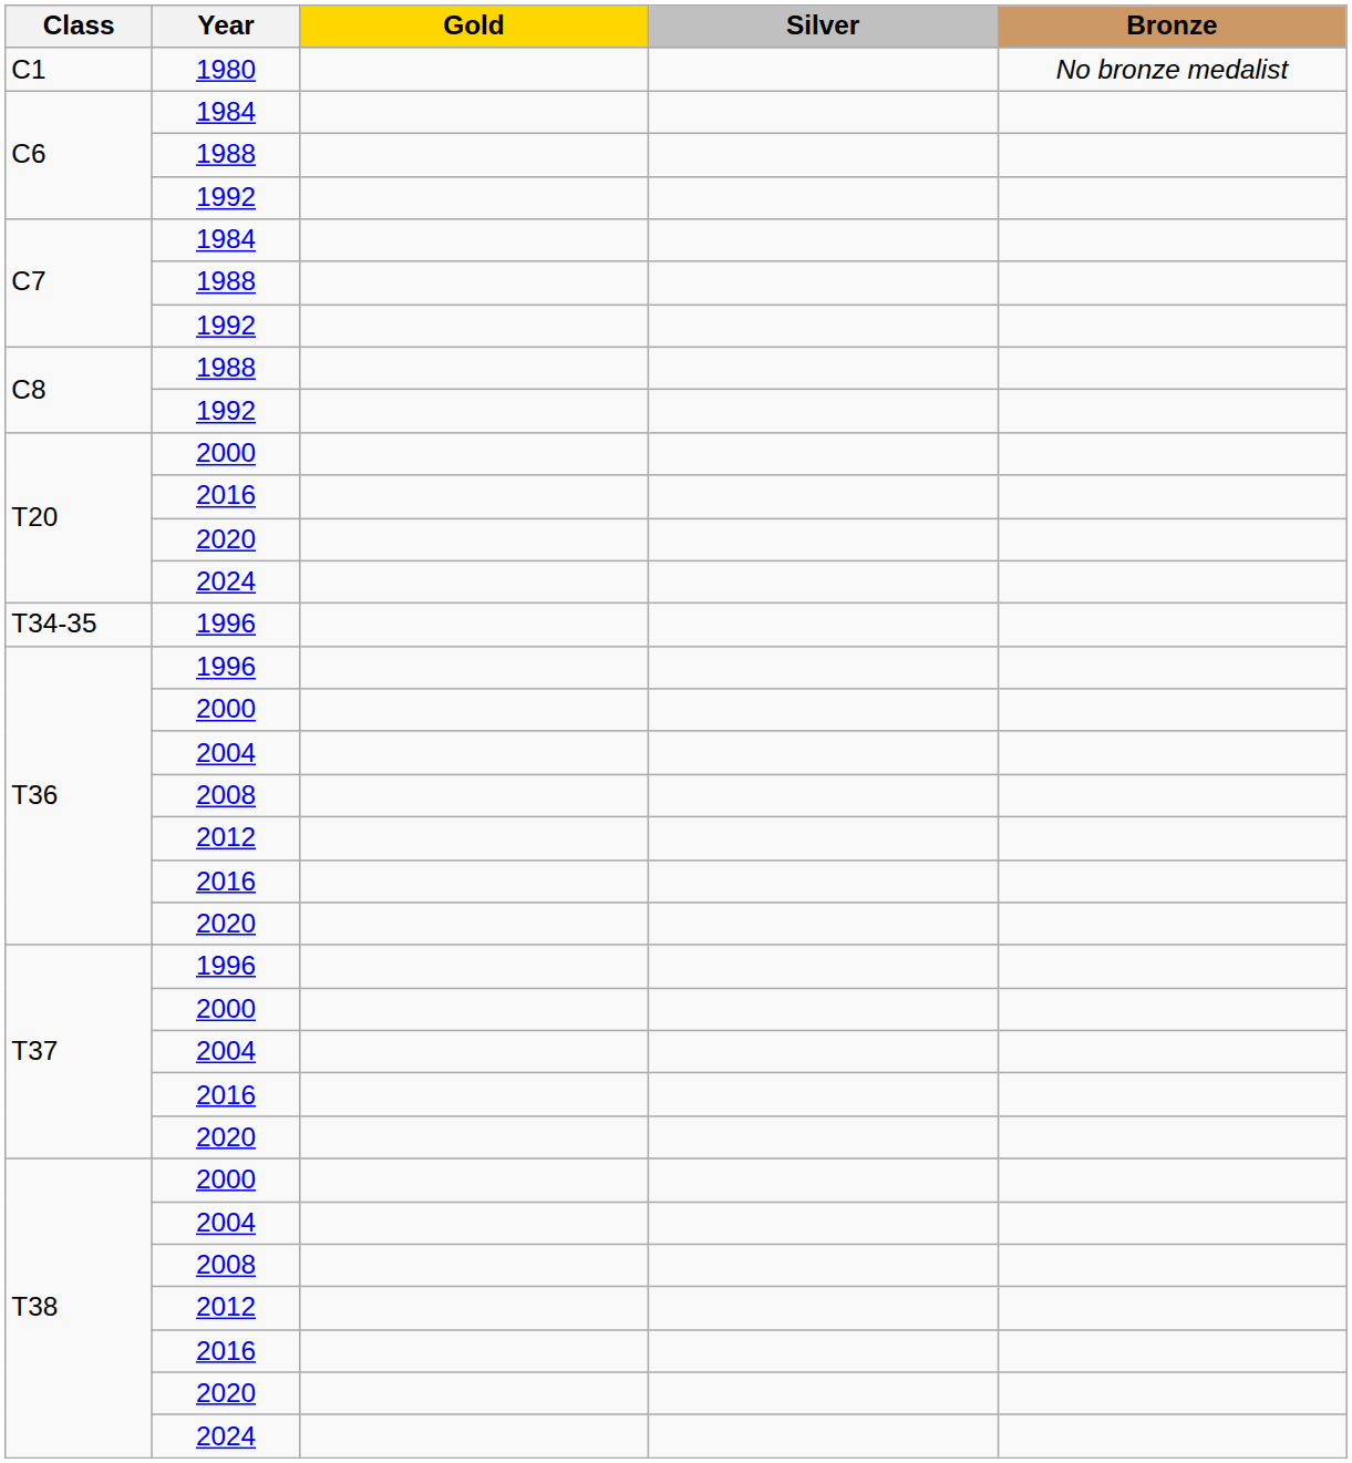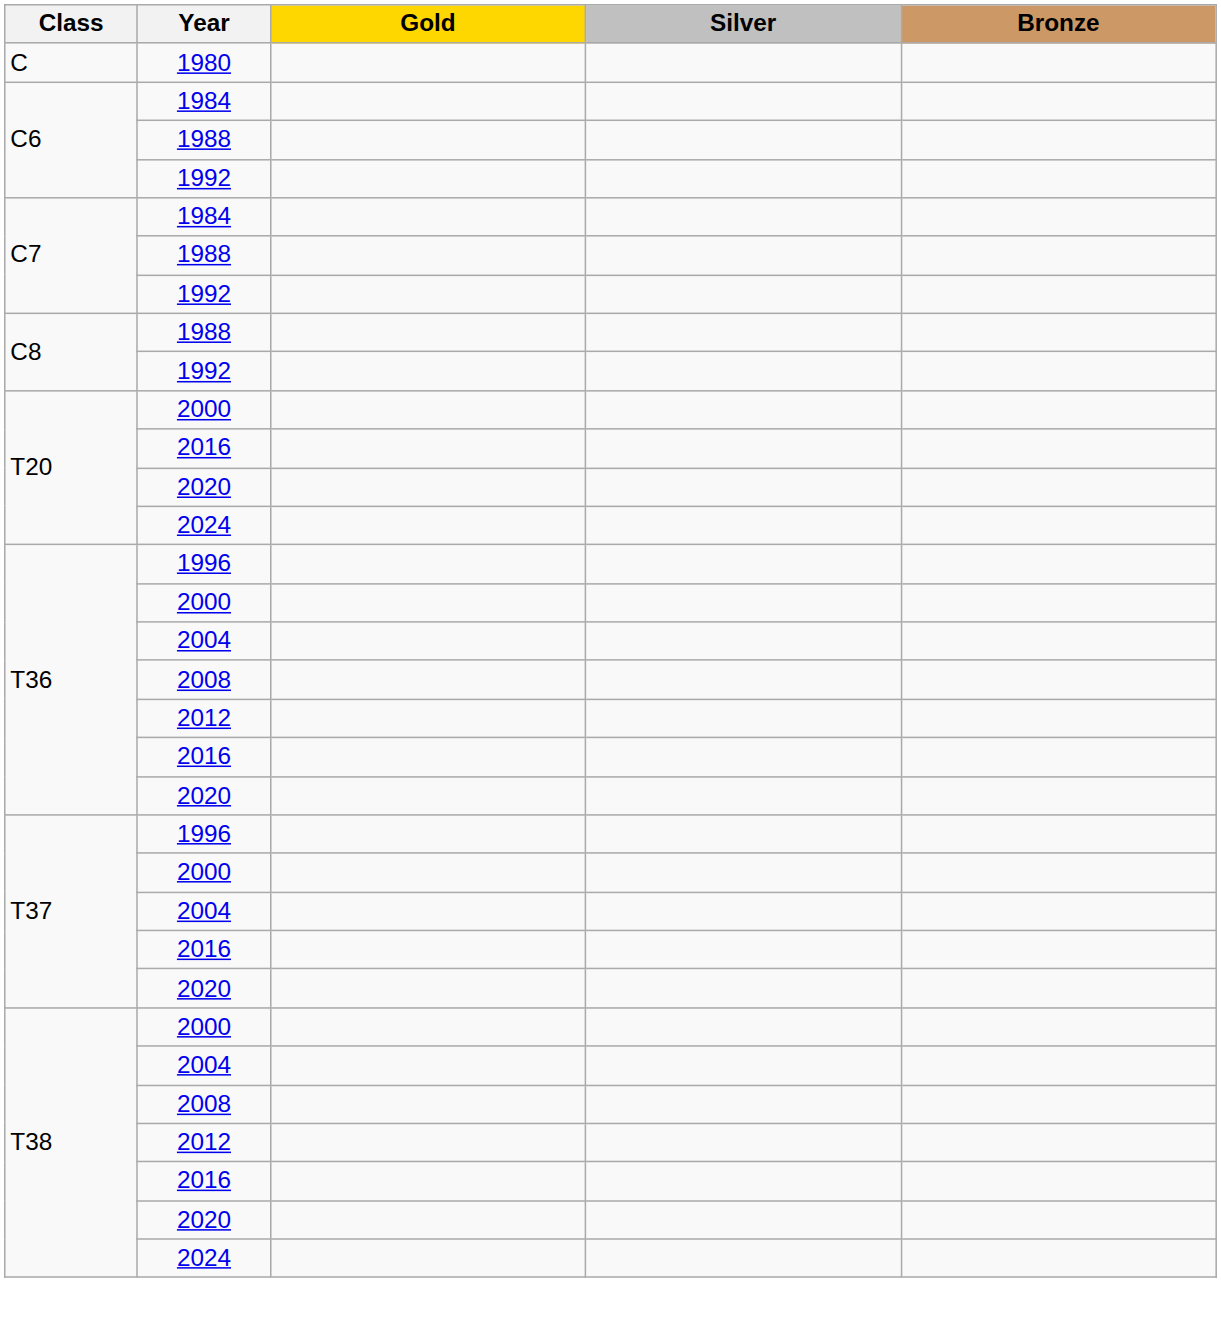+ row: C | 1980
- row: C1 | 1980 | No bronze medalist
- row: T34-35 | 1996
